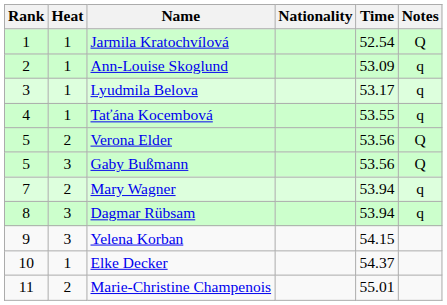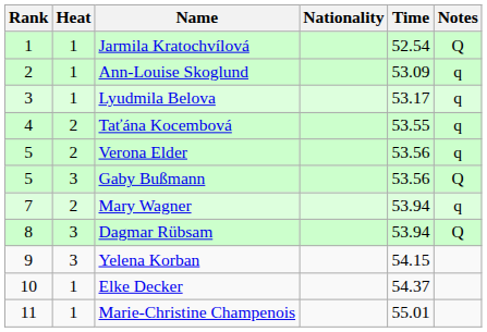Taťána Kocembová | Heat: 1 -> 2
Verona Elder | Notes: Q -> q
Dagmar Rübsam | Notes: q -> Q
Marie-Christine Champenois | Heat: 2 -> 1
